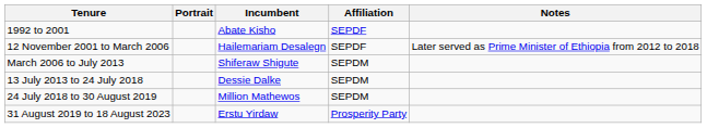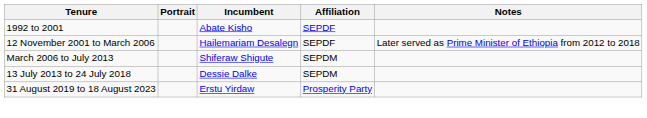- row: 24 July 2018 to 30 August 2019 | Million Mathewos | SEPDM
